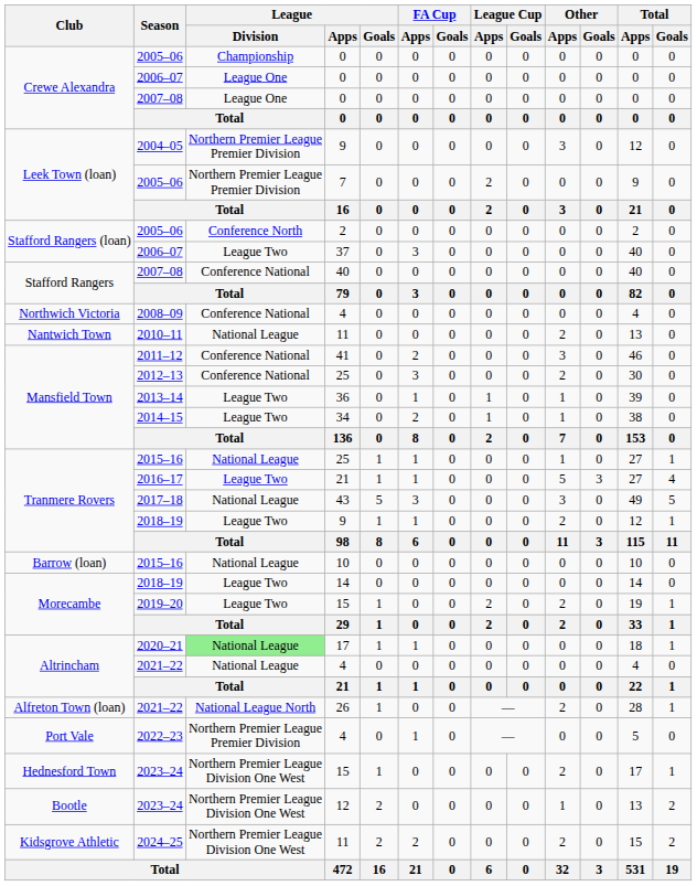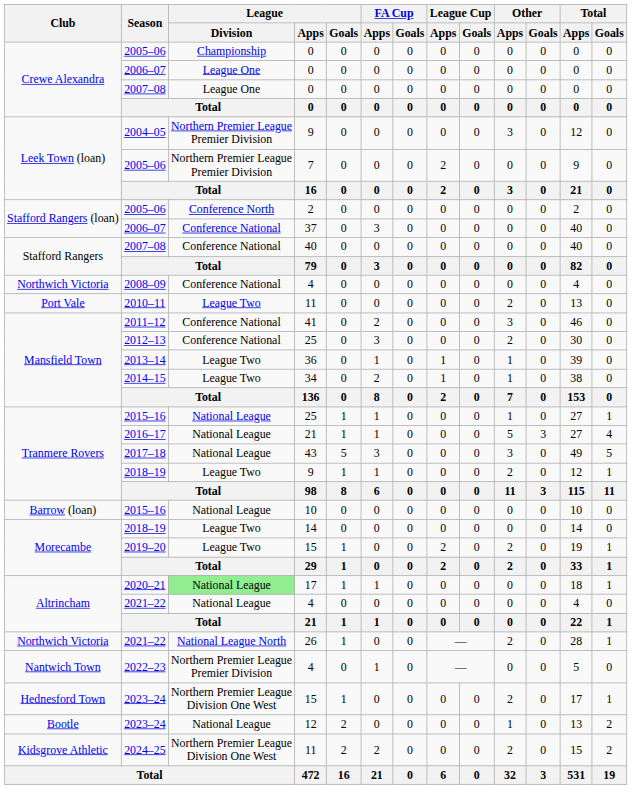2006–07 / 37 | League / Division: League Two -> Conference National
2010–11 | Club: Nantwich Town -> Port Vale
2010–11 | League / Division: National League -> League Two
2016–17 | League / Division: League Two -> National League
2021–22 / 26 | Club: Alfreton Town (loan) -> Northwich Victoria
2022–23 | Club: Port Vale -> Nantwich Town
2023–24 / 12 | League / Division: Northern Premier League Division One West -> National League
